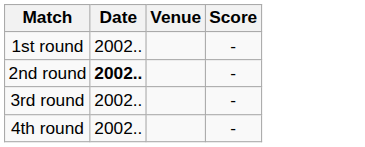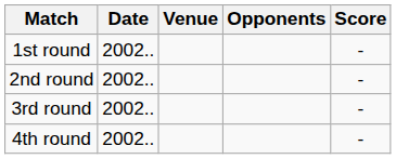+ column: Opponents
2nd round | Date: bold -> normal
